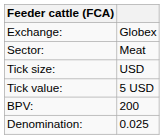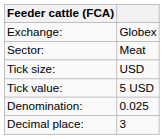- row: BPV: | 200
+ row: Decimal place: | 3
